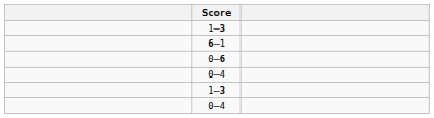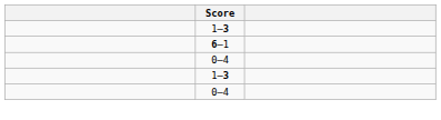- row: 0–6
